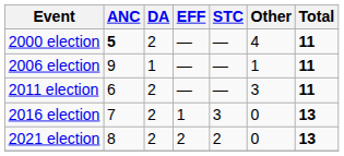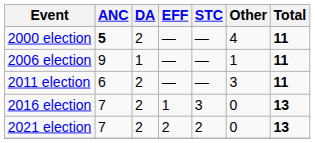2021 election | ANC: 8 -> 7
